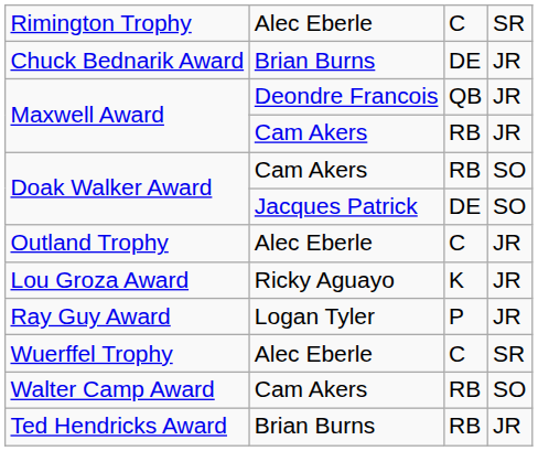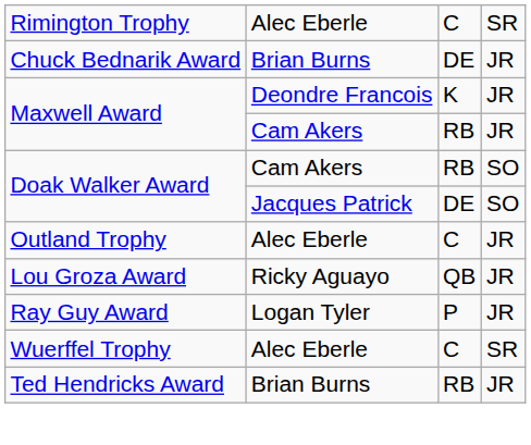Maxwell Award / Deondre Francois | column 3: QB -> K
Lou Groza Award | column 3: K -> QB
- row: Walter Camp Award | Cam Akers | RB | SO
